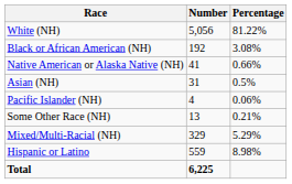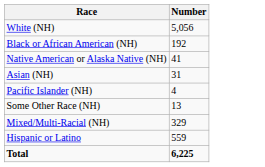- column: Percentage | 81.22% | 3.08% | 0.66% | 0.5% | 0.06% | 0.21% | 5.29% | 8.98%
